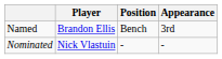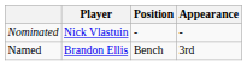rows swapped: Named <-> Nominated
